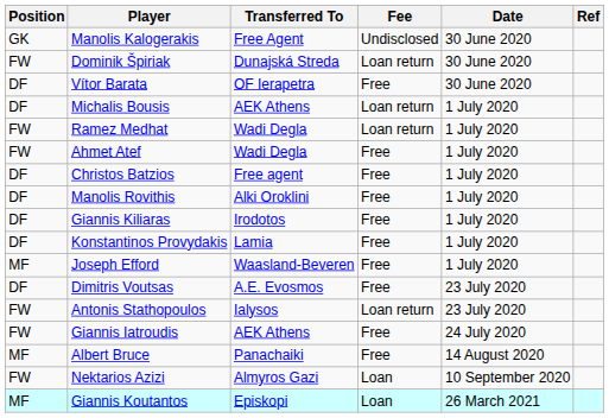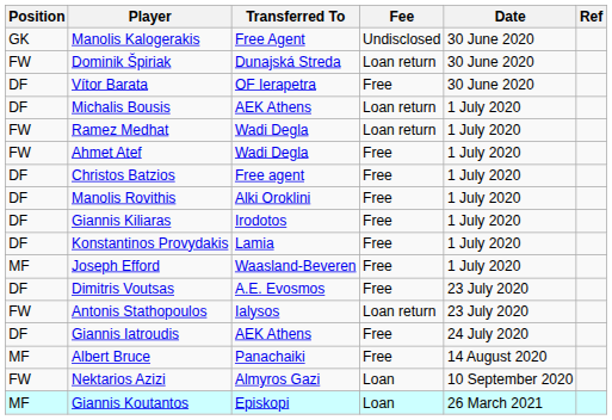Giannis Iatroudis | Position: FW -> DF
